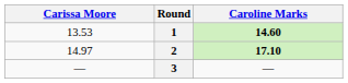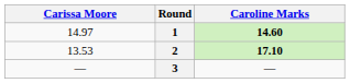1 | Carissa Moore: 13.53 -> 14.97
2 | Carissa Moore: 14.97 -> 13.53
